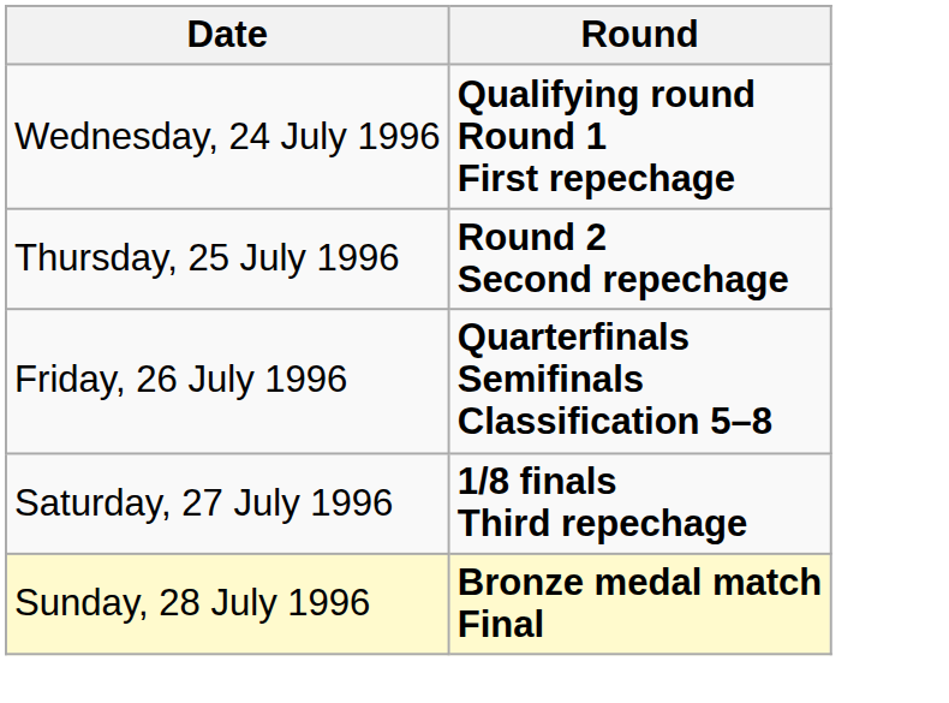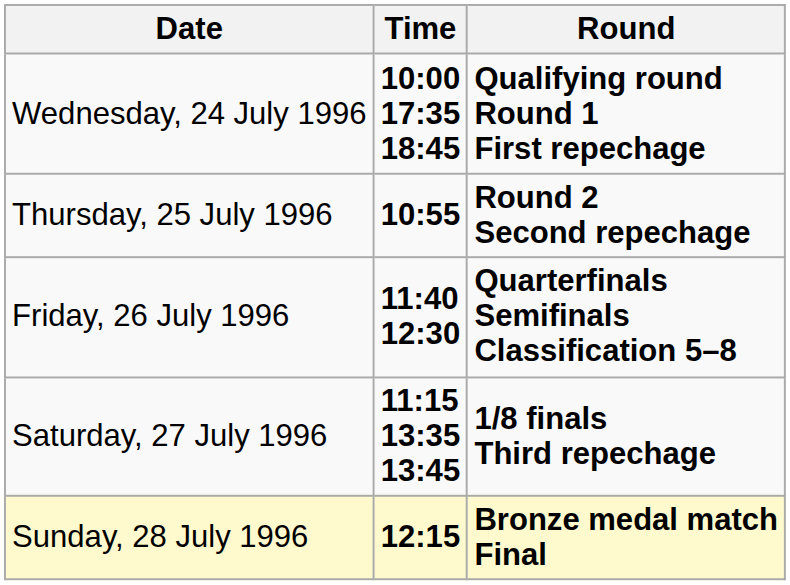+ column: Time | 10:00 17:35 18:45 | 10:55 | 11:40 12:30 | 11:15 13:35 13:45 | 12:15
